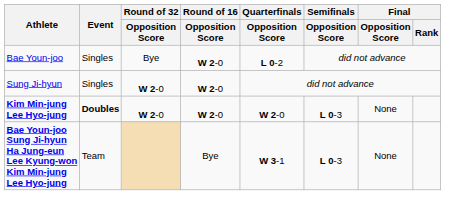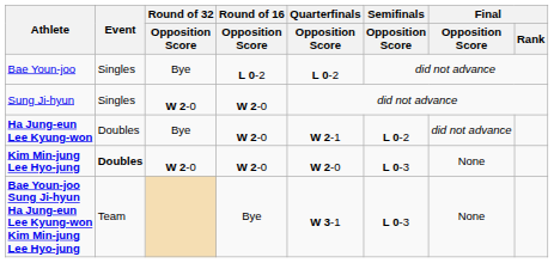Bae Youn-joo | Round of 16 / Opposition Score: W 2-0 -> L 0-2
+ row: Ha Jung-eun Lee Kyung-won | Doubles | Bye | W 2-0 | W 2-1 | L 0-2 | did not advance
